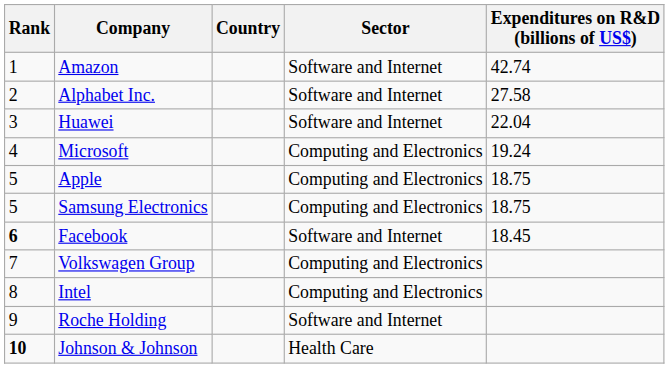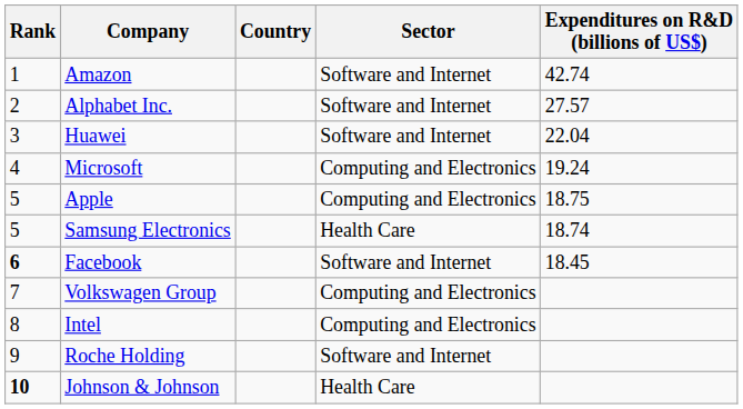Alphabet Inc. | Expenditures on R&D (billions of US$): 27.58 -> 27.57
Samsung Electronics | Sector: Computing and Electronics -> Health Care
Samsung Electronics | Expenditures on R&D (billions of US$): 18.75 -> 18.74
